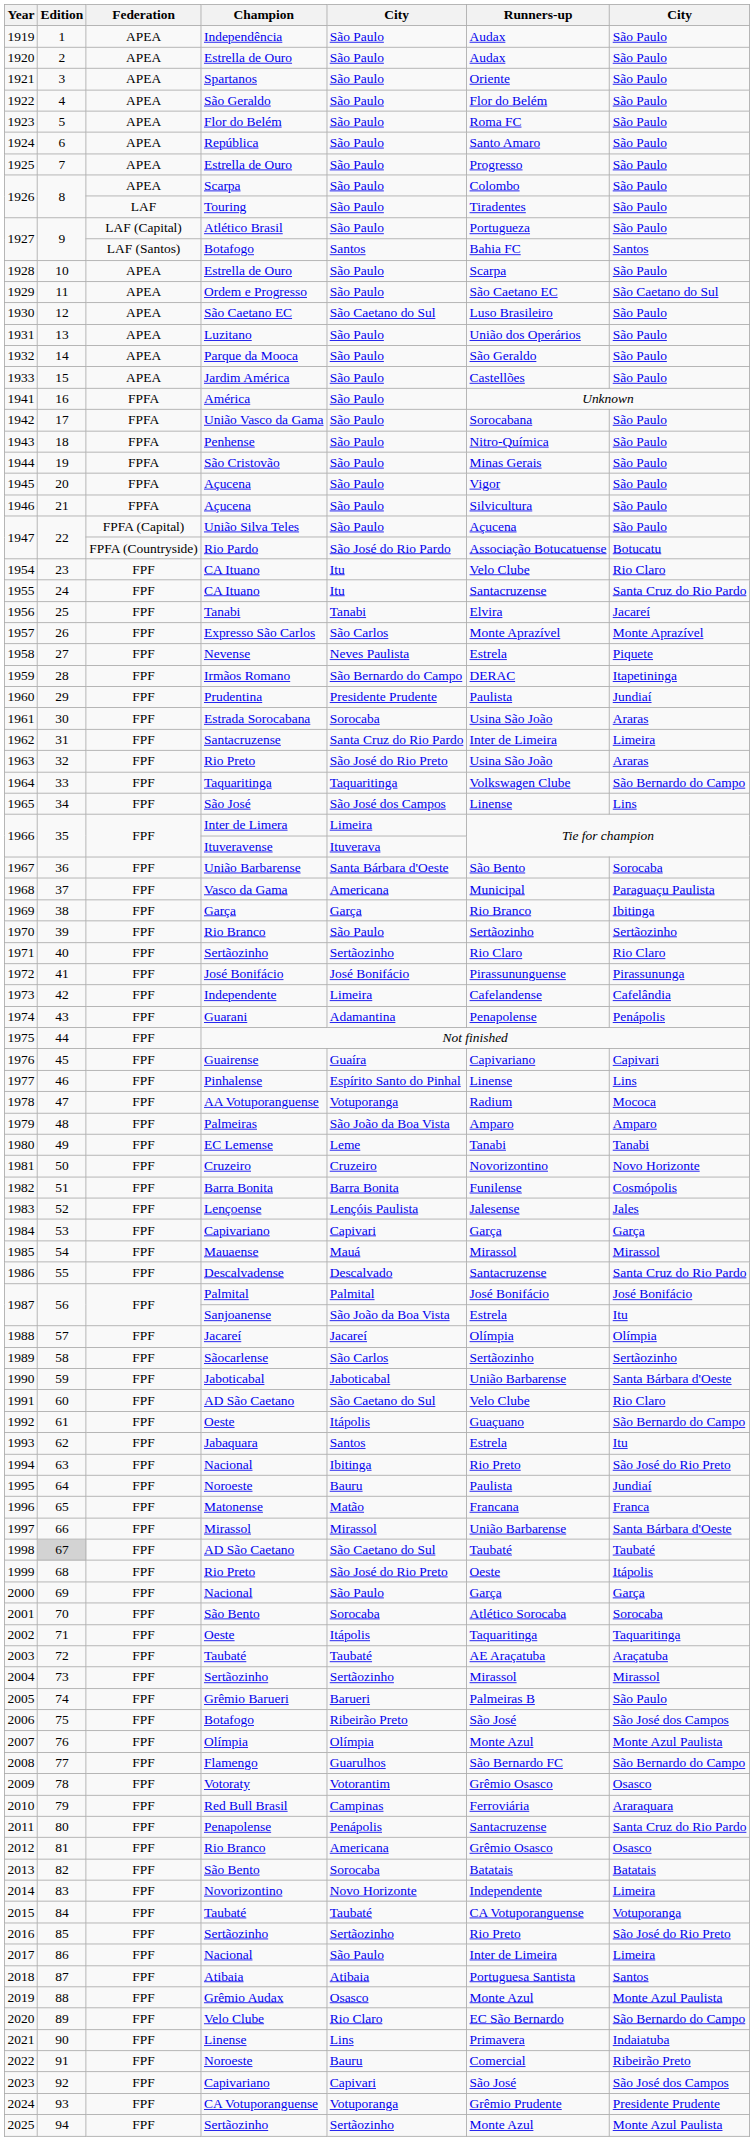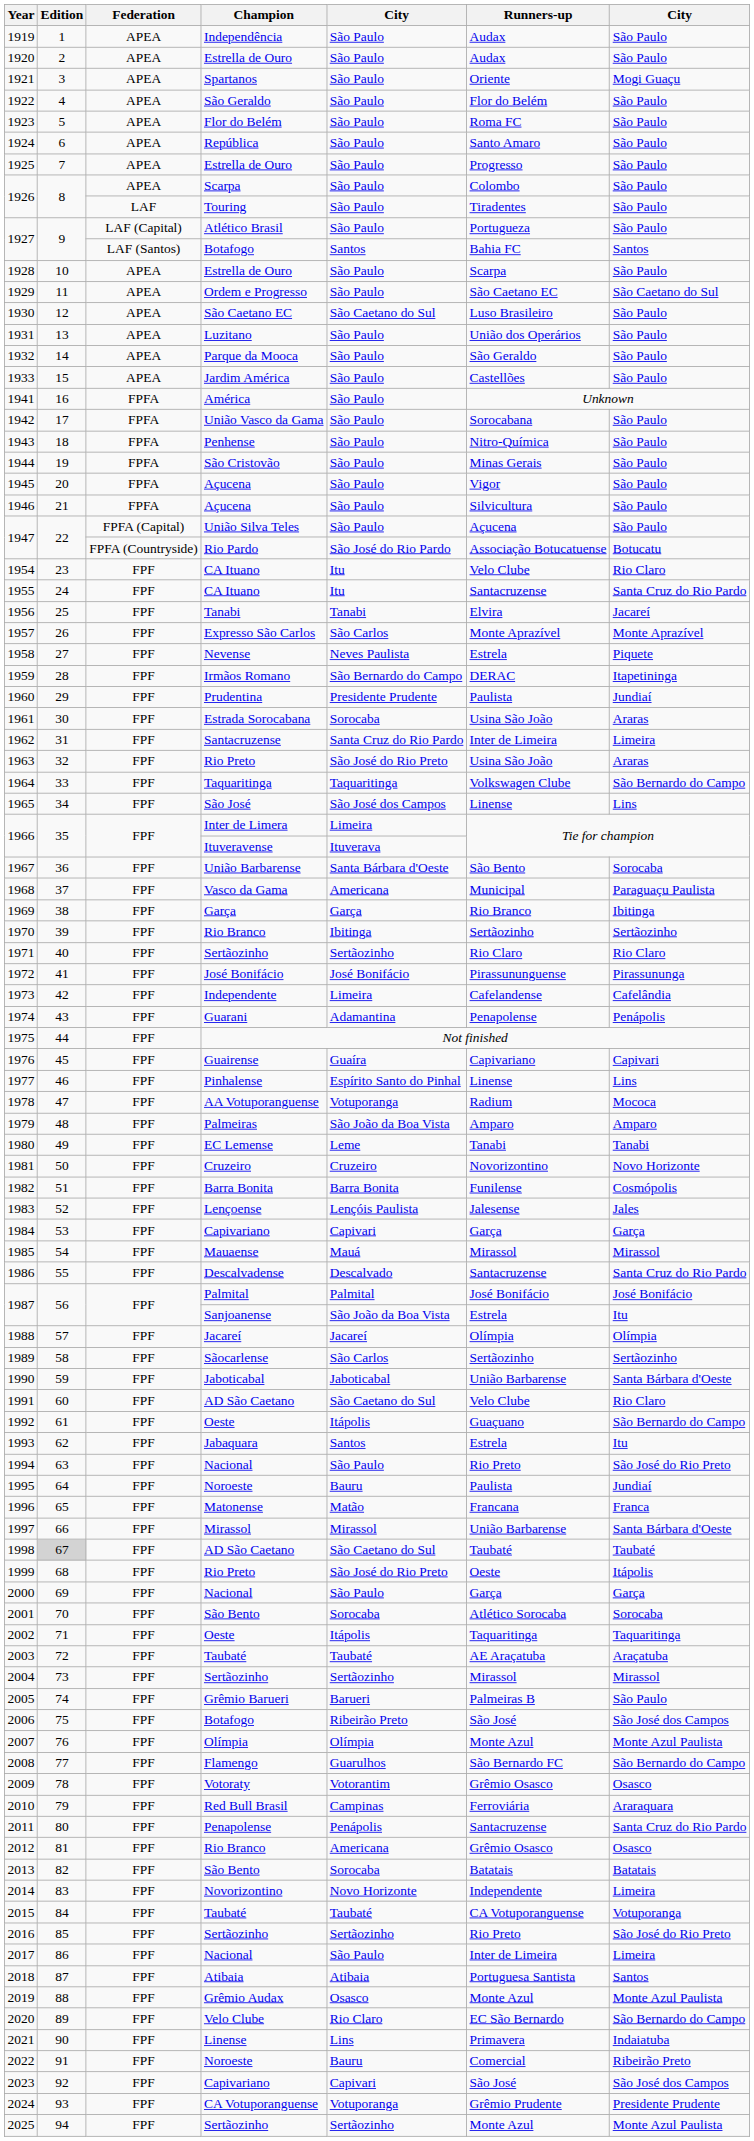1921 | column 7: São Paulo -> Mogi Guaçu
1970 | column 5: São Paulo -> Ibitinga
1994 | column 5: Ibitinga -> São Paulo
